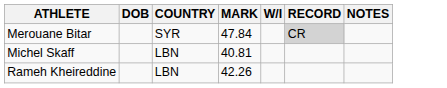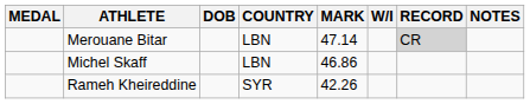+ column: MEDAL
Merouane Bitar | COUNTRY: SYR -> LBN
Merouane Bitar | MARK: 47.84 -> 47.14
Michel Skaff | MARK: 40.81 -> 46.86
Rameh Kheireddine | COUNTRY: LBN -> SYR
